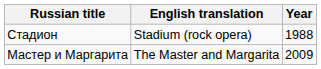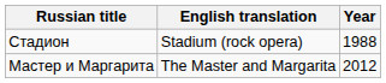Мастер и Маргарита | Year: 2009 -> 2012
